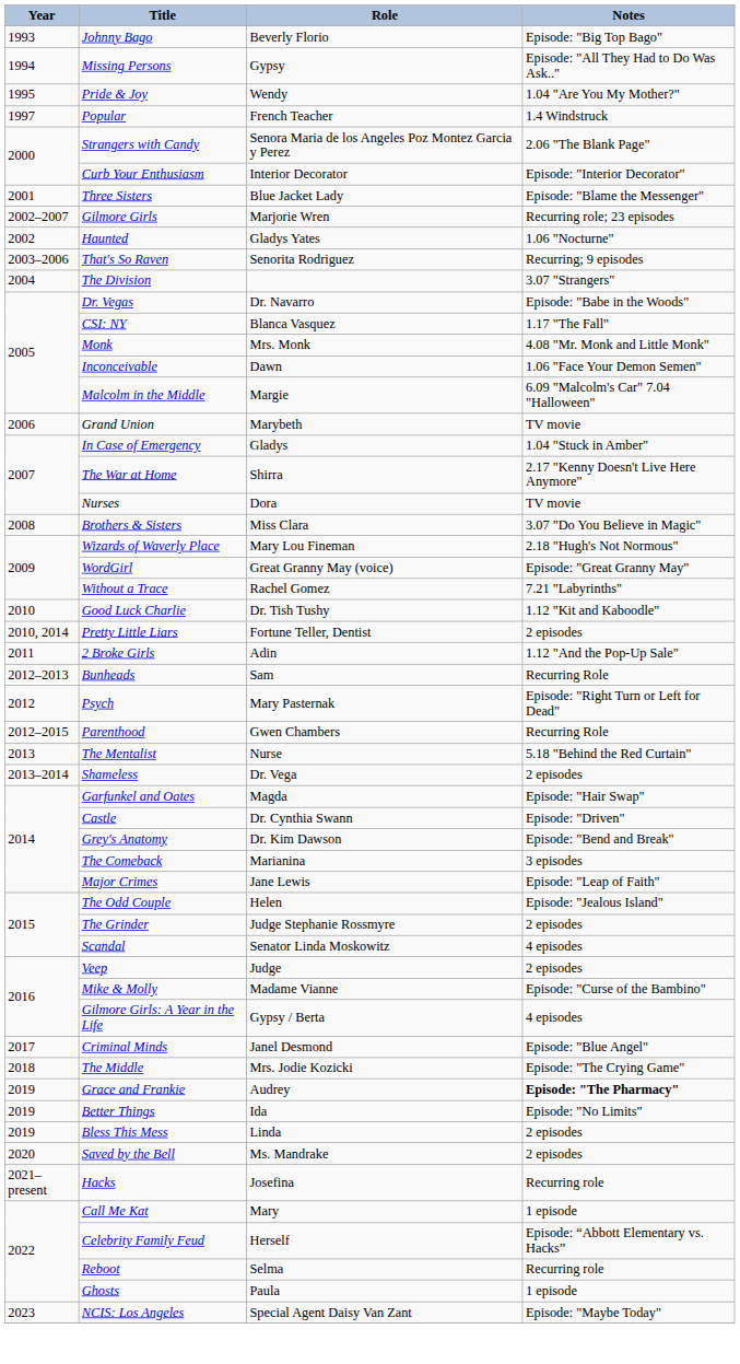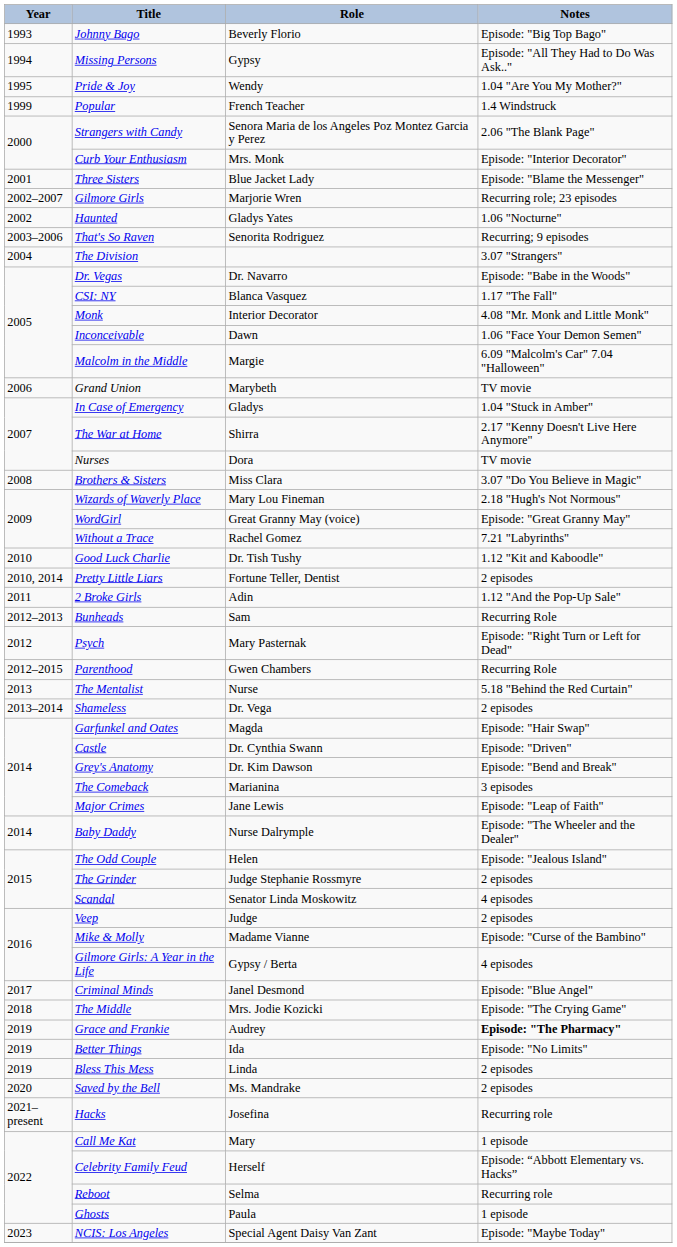Popular | Year: 1997 -> 1999
Curb Your Enthusiasm | Role: Interior Decorator -> Mrs. Monk
Monk | Role: Mrs. Monk -> Interior Decorator
+ row: 2014 | Baby Daddy | Nurse Dalrymple | Episode: "The Wheeler and the Dealer"
